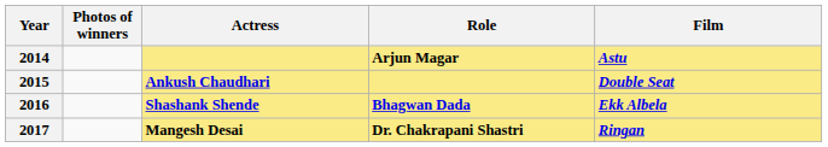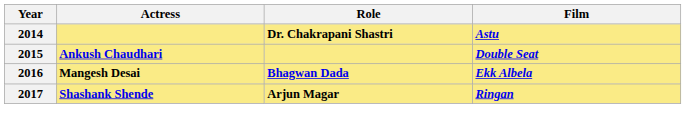- column: Photos of winners
2014 | Role: Arjun Magar -> Dr. Chakrapani Shastri
2016 | Actress: Shashank Shende -> Mangesh Desai
2017 | Actress: Mangesh Desai -> Shashank Shende
2017 | Role: Dr. Chakrapani Shastri -> Arjun Magar
